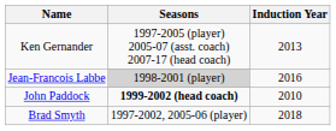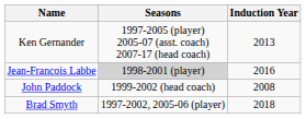John Paddock | Seasons: bold -> normal
John Paddock | Induction Year: 2010 -> 2008
